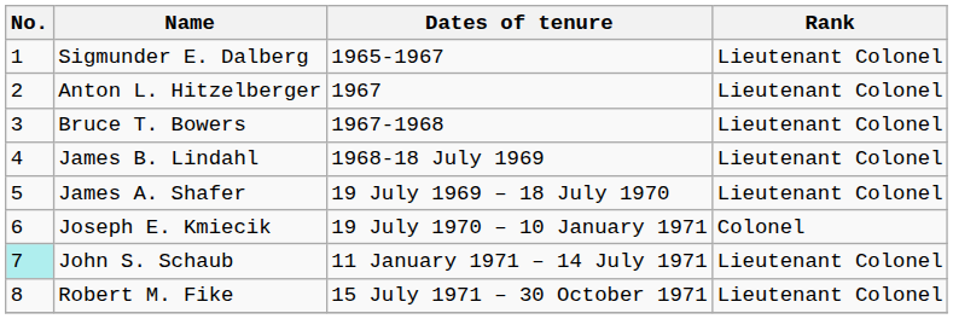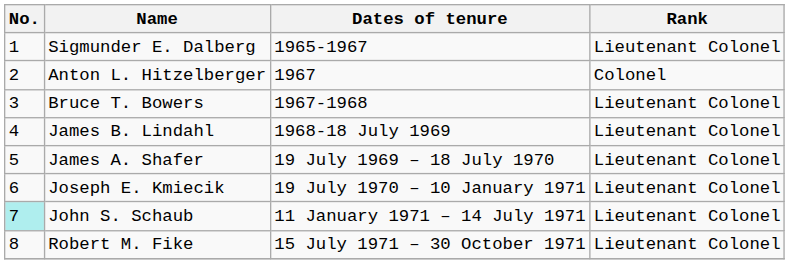Anton L. Hitzelberger | Rank: Lieutenant Colonel -> Colonel
Joseph E. Kmiecik | Rank: Colonel -> Lieutenant Colonel
